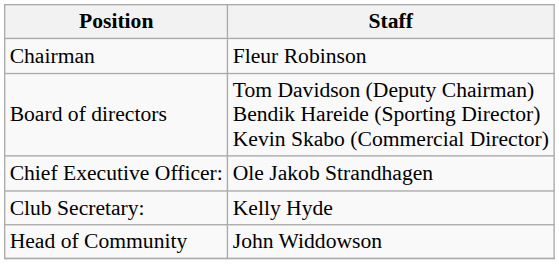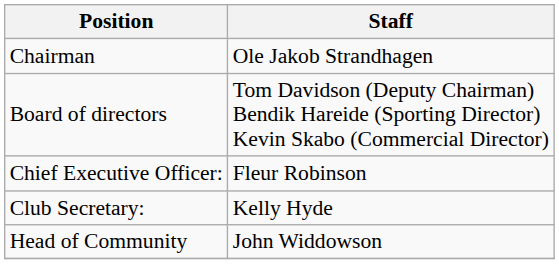Chairman | Staff: Fleur Robinson -> Ole Jakob Strandhagen
Chief Executive Officer: | Staff: Ole Jakob Strandhagen -> Fleur Robinson
